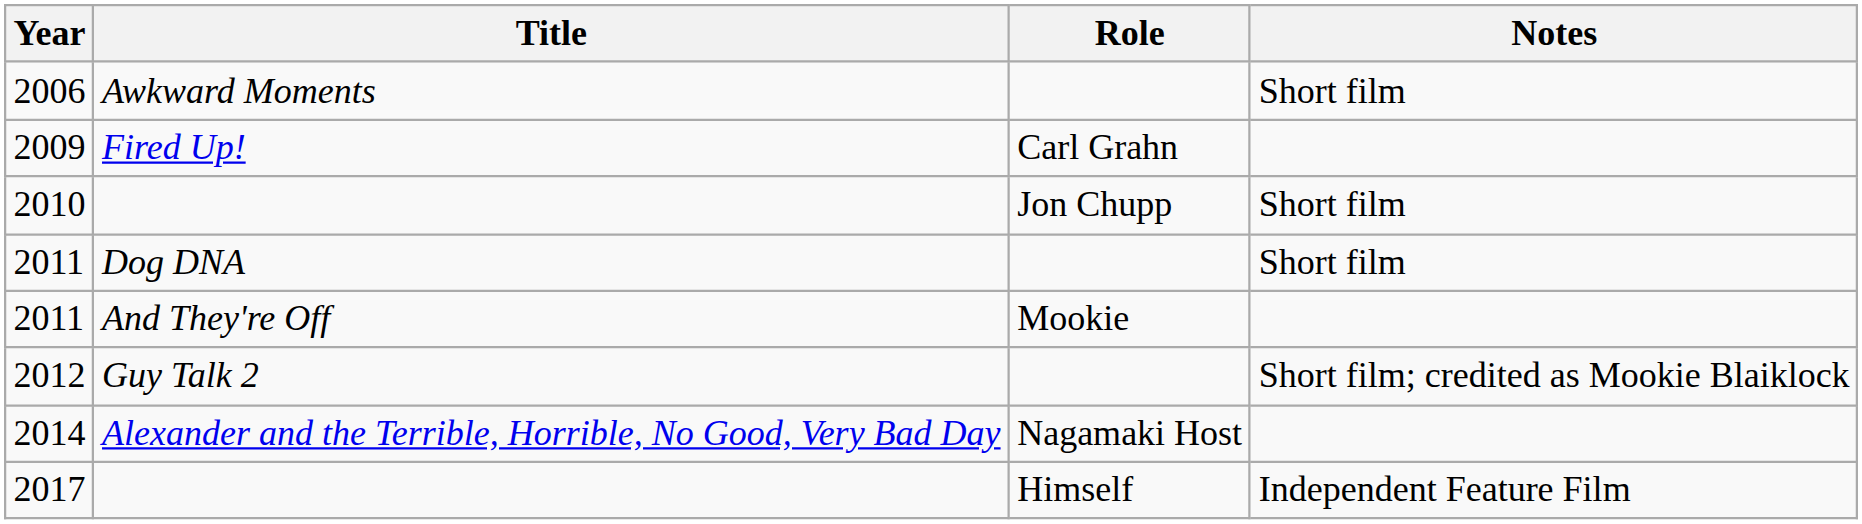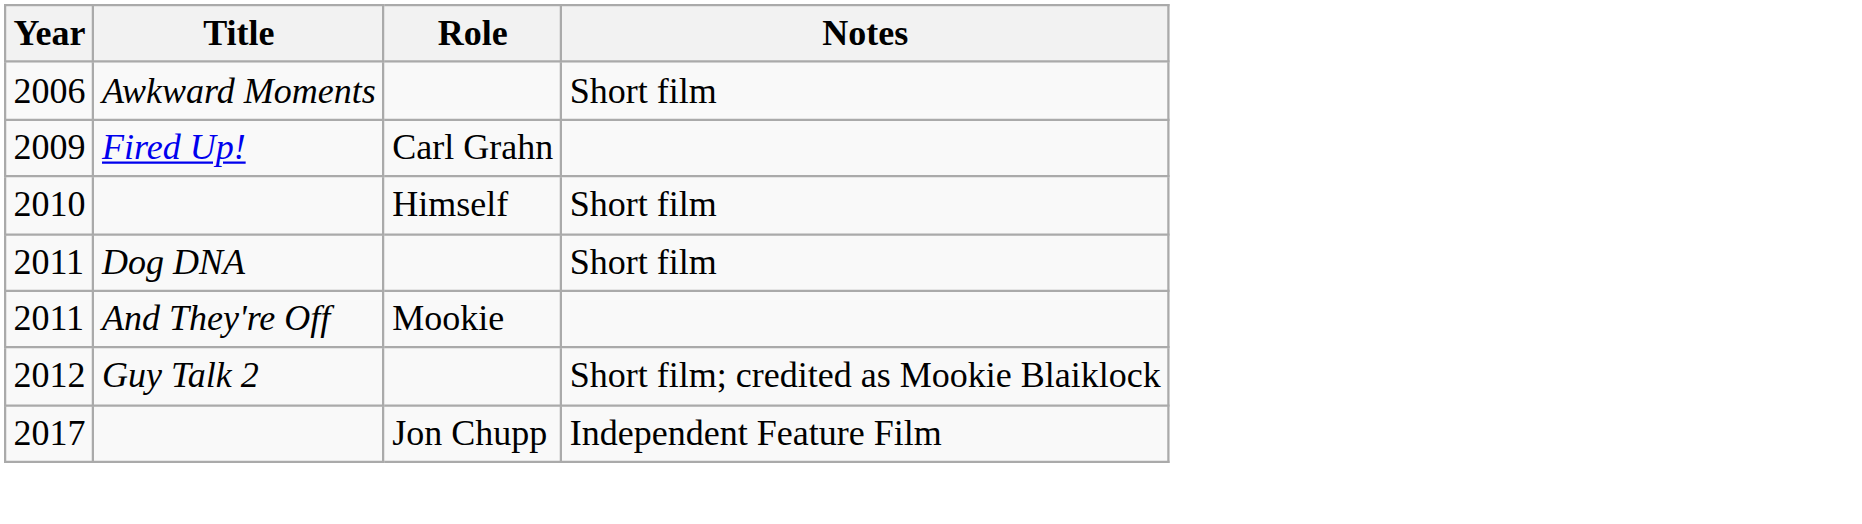2010 | Role: Jon Chupp -> Himself
- row: 2014 | Alexander and the Terrible, Horrible, No Good, Very Bad Day | Nagamaki Host
2017 | Role: Himself -> Jon Chupp
